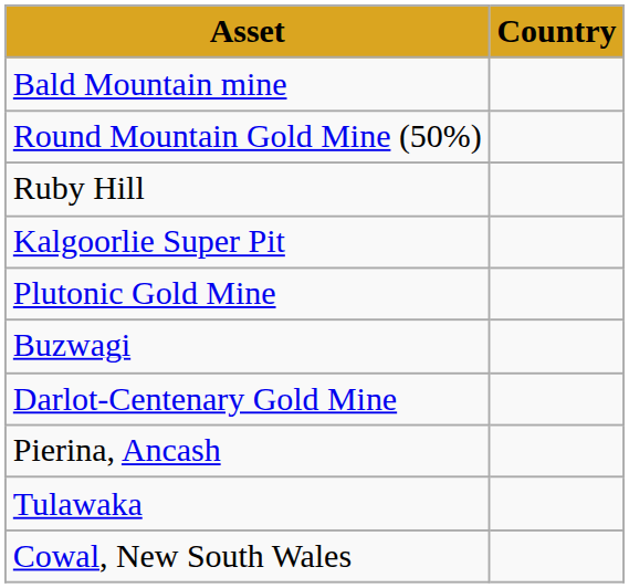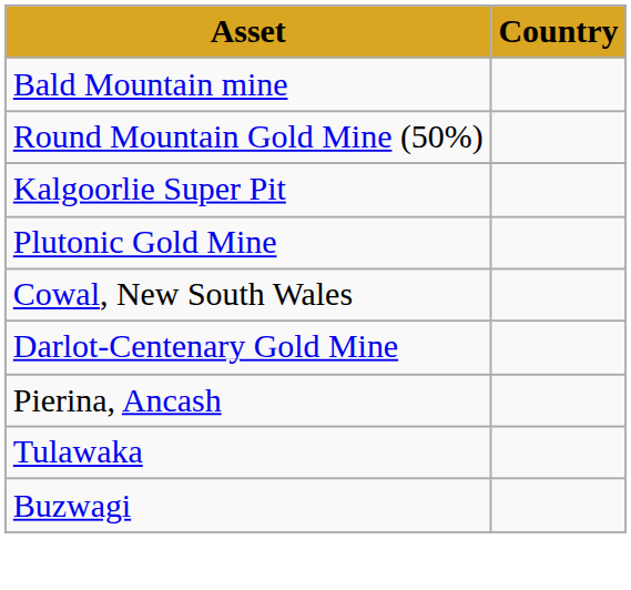- row: Ruby Hill
rows swapped: Cowal, New South Wales <-> Buzwagi
